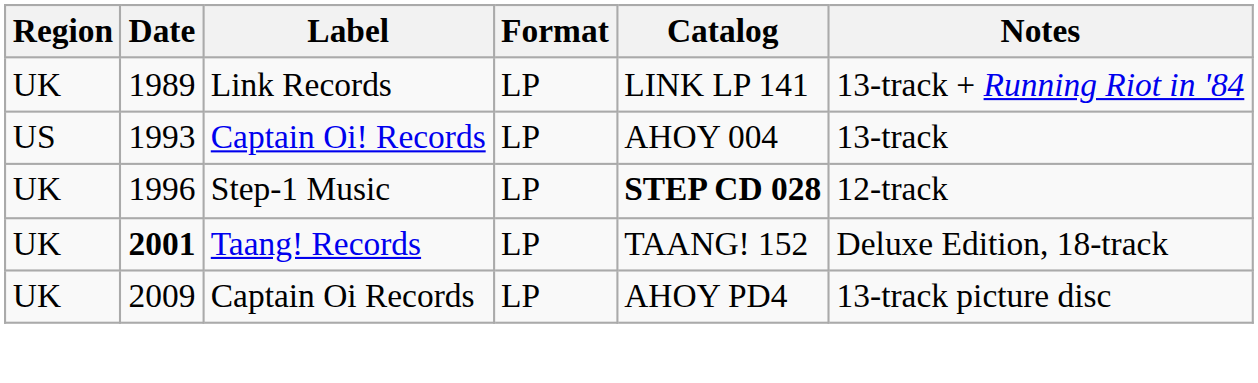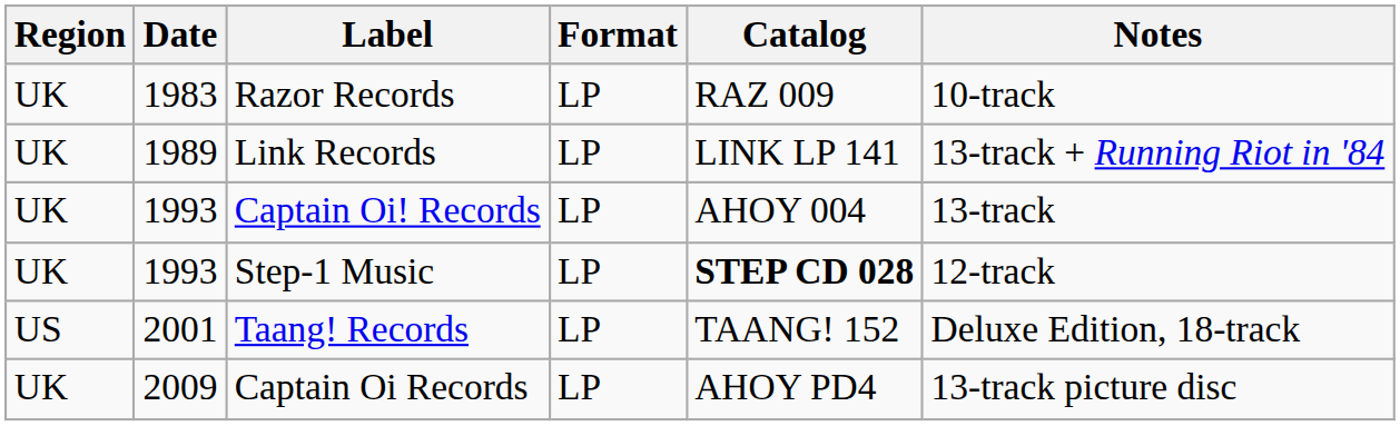+ row: UK | 1983 | Razor Records | LP | RAZ 009 | 10-track
Captain Oi! Records | Region: US -> UK
Step-1 Music | Date: 1996 -> 1993
Taang! Records | Region: UK -> US
Taang! Records | Date: bold -> normal
